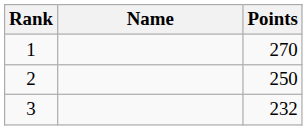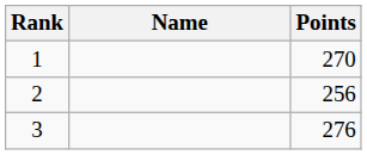2 | Points: 250 -> 256
3 | Points: 232 -> 276
